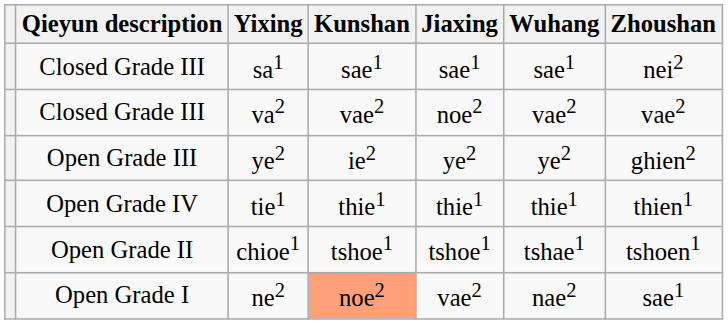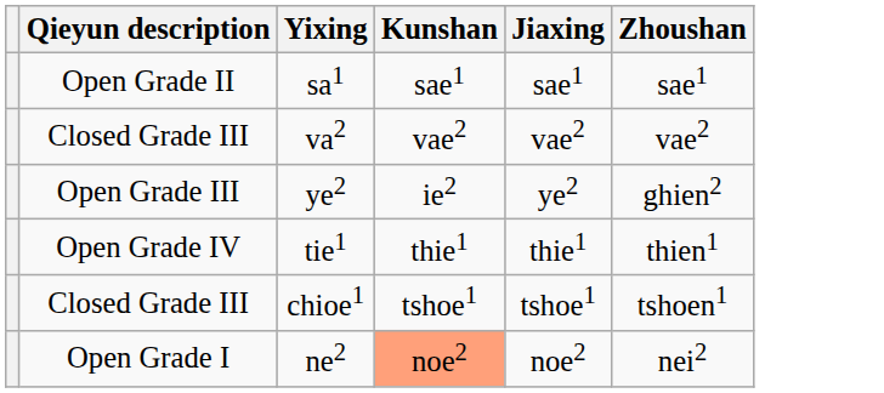- column: Wuhang | sae1 | vae2 | ye2 | thie1 | tshae1 | nae2
sa1 | Qieyun description: Closed Grade III -> Open Grade II
sa1 | Zhoushan: nei2 -> sae1
va2 | Jiaxing: noe2 -> vae2
chioe1 | Qieyun description: Open Grade II -> Closed Grade III
ne2 | Jiaxing: vae2 -> noe2
ne2 | Zhoushan: sae1 -> nei2
